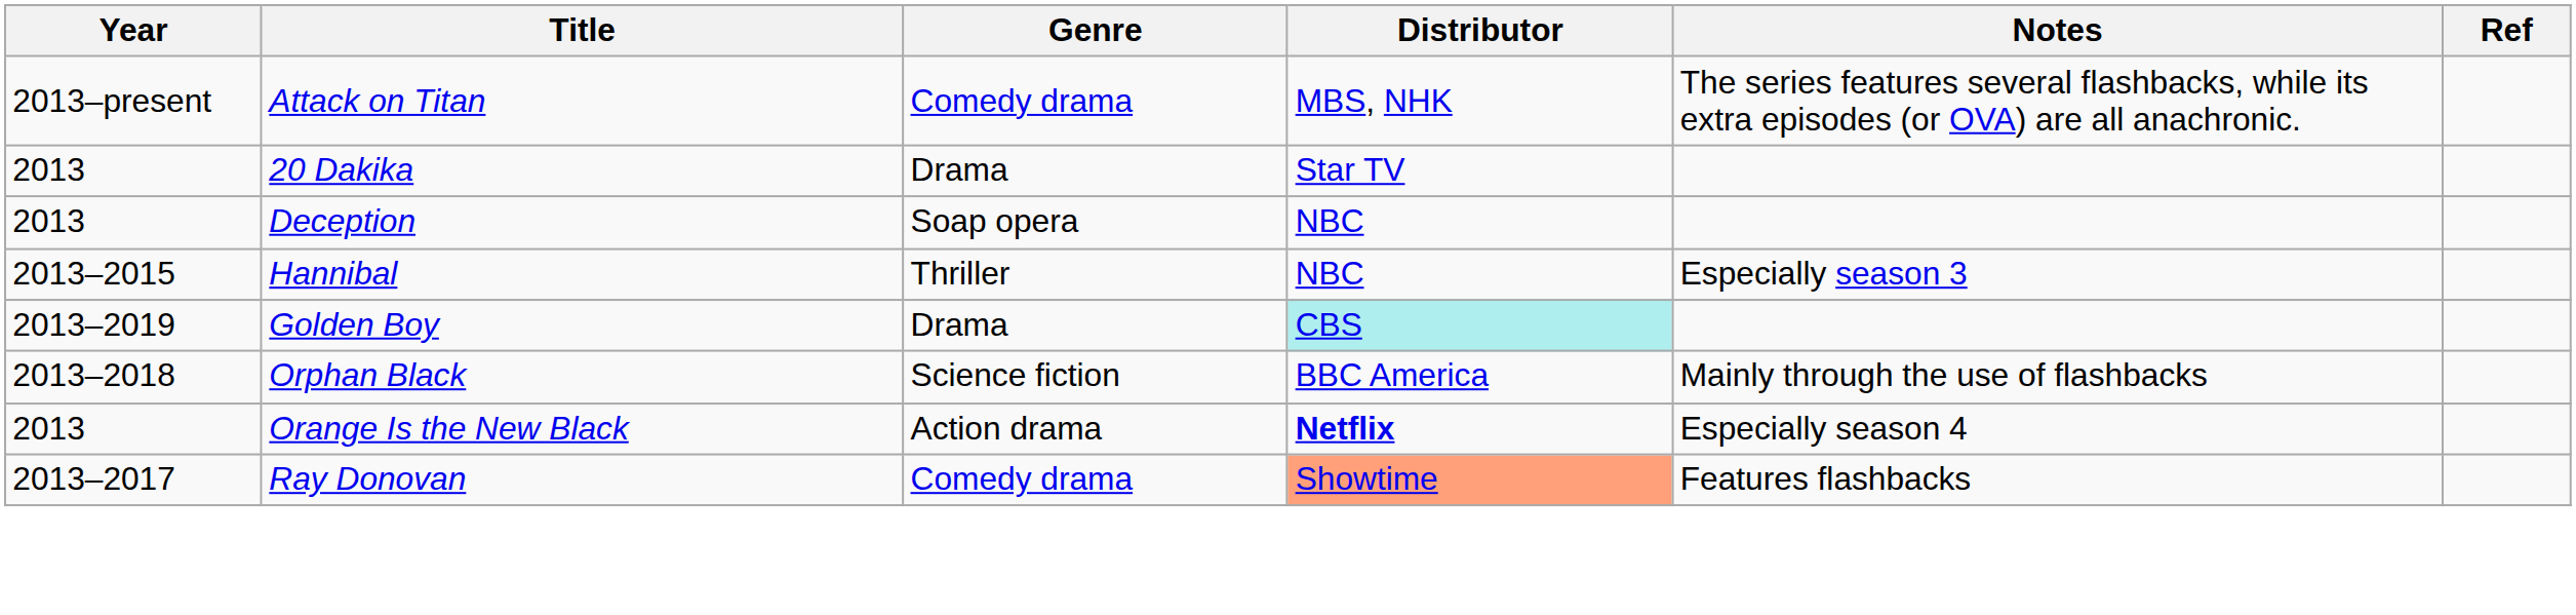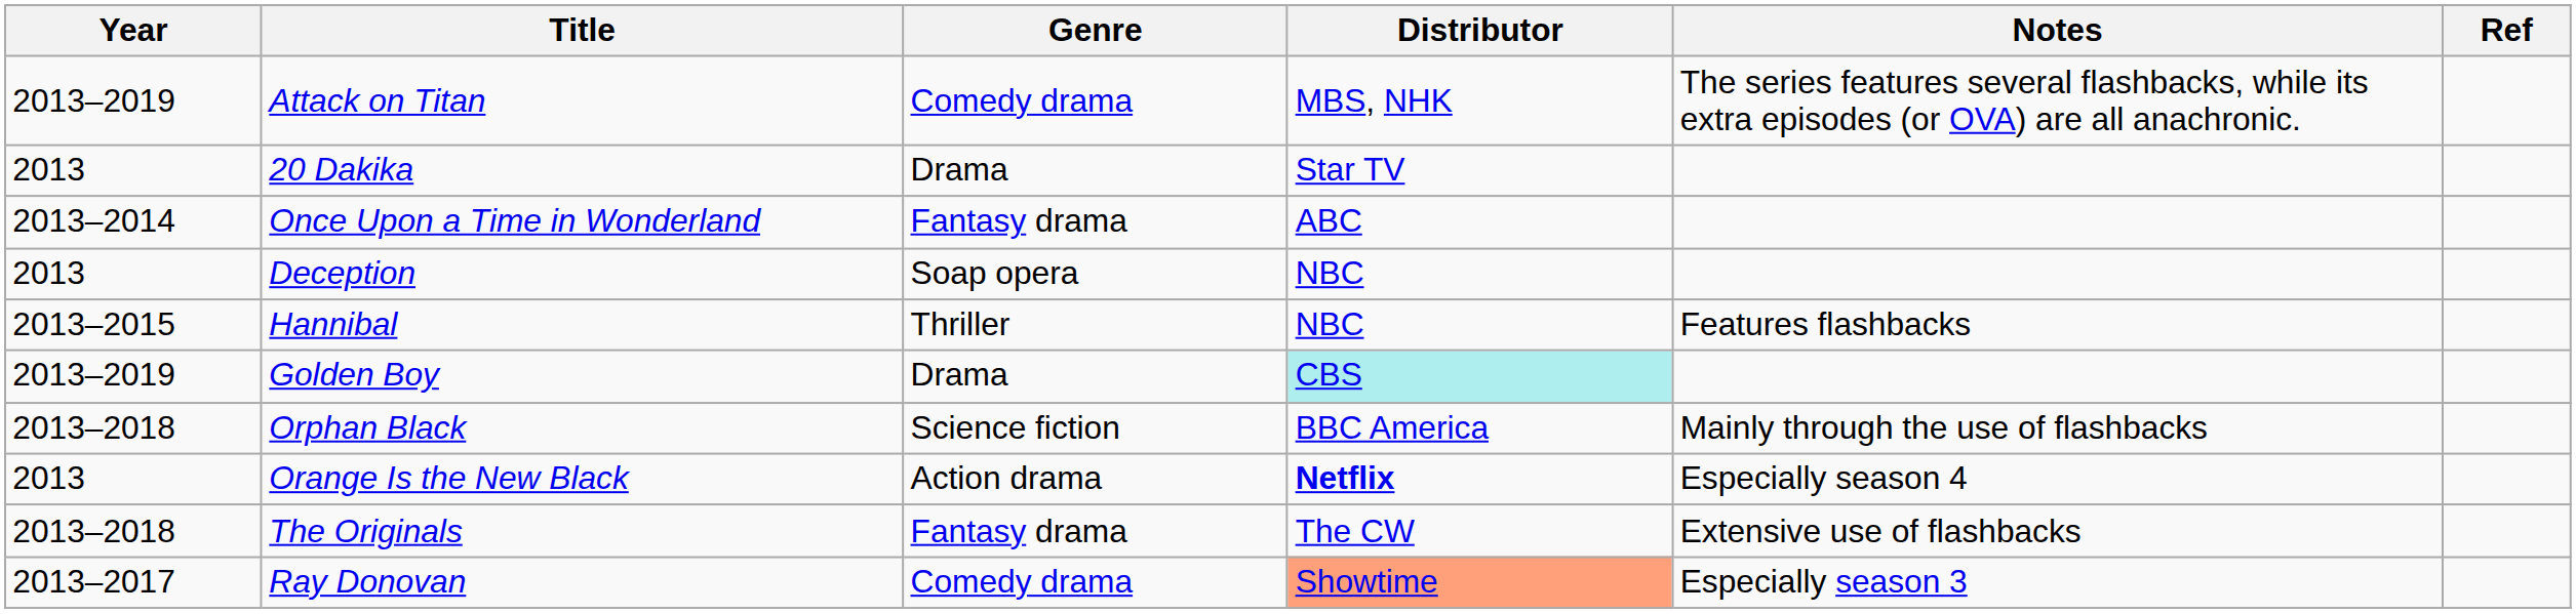Attack on Titan | Year: 2013–present -> 2013–2019
+ row: 2013–2014 | Once Upon a Time in Wonderland | Fantasy drama | ABC
Hannibal | Notes: Especially season 3 -> Features flashbacks
+ row: 2013–2018 | The Originals | Fantasy drama | The CW | Extensive use of flashbacks
Ray Donovan | Notes: Features flashbacks -> Especially season 3
